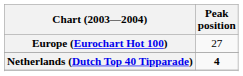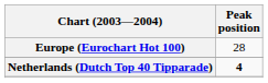Europe (Eurochart Hot 100) | Peak position: 27 -> 28
